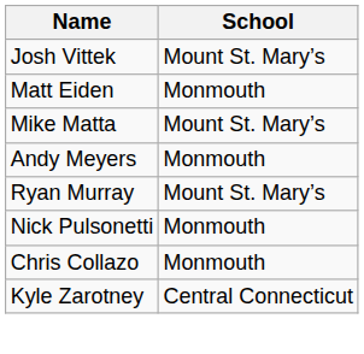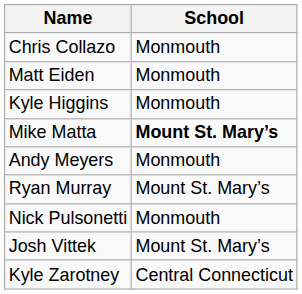rows swapped: Chris Collazo <-> Josh Vittek
+ row: Kyle Higgins | Monmouth
Mike Matta | School: normal -> bold
